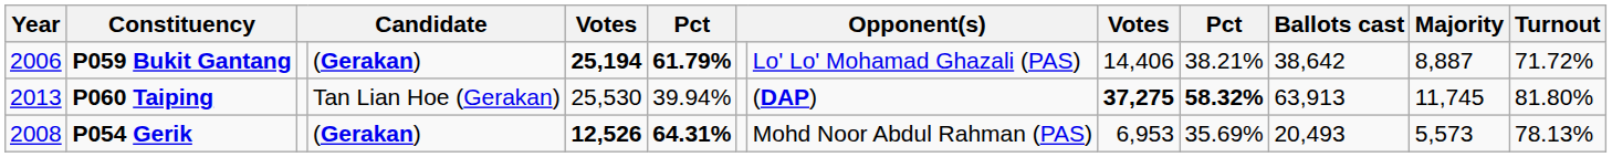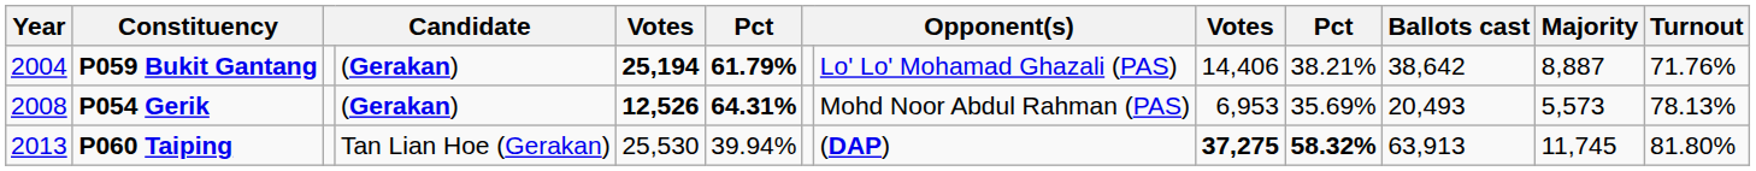P059 Bukit Gantang | Year: 2006 -> 2004
P059 Bukit Gantang | Turnout: 71.72% -> 71.76%
rows swapped: P054 Gerik <-> P060 Taiping
